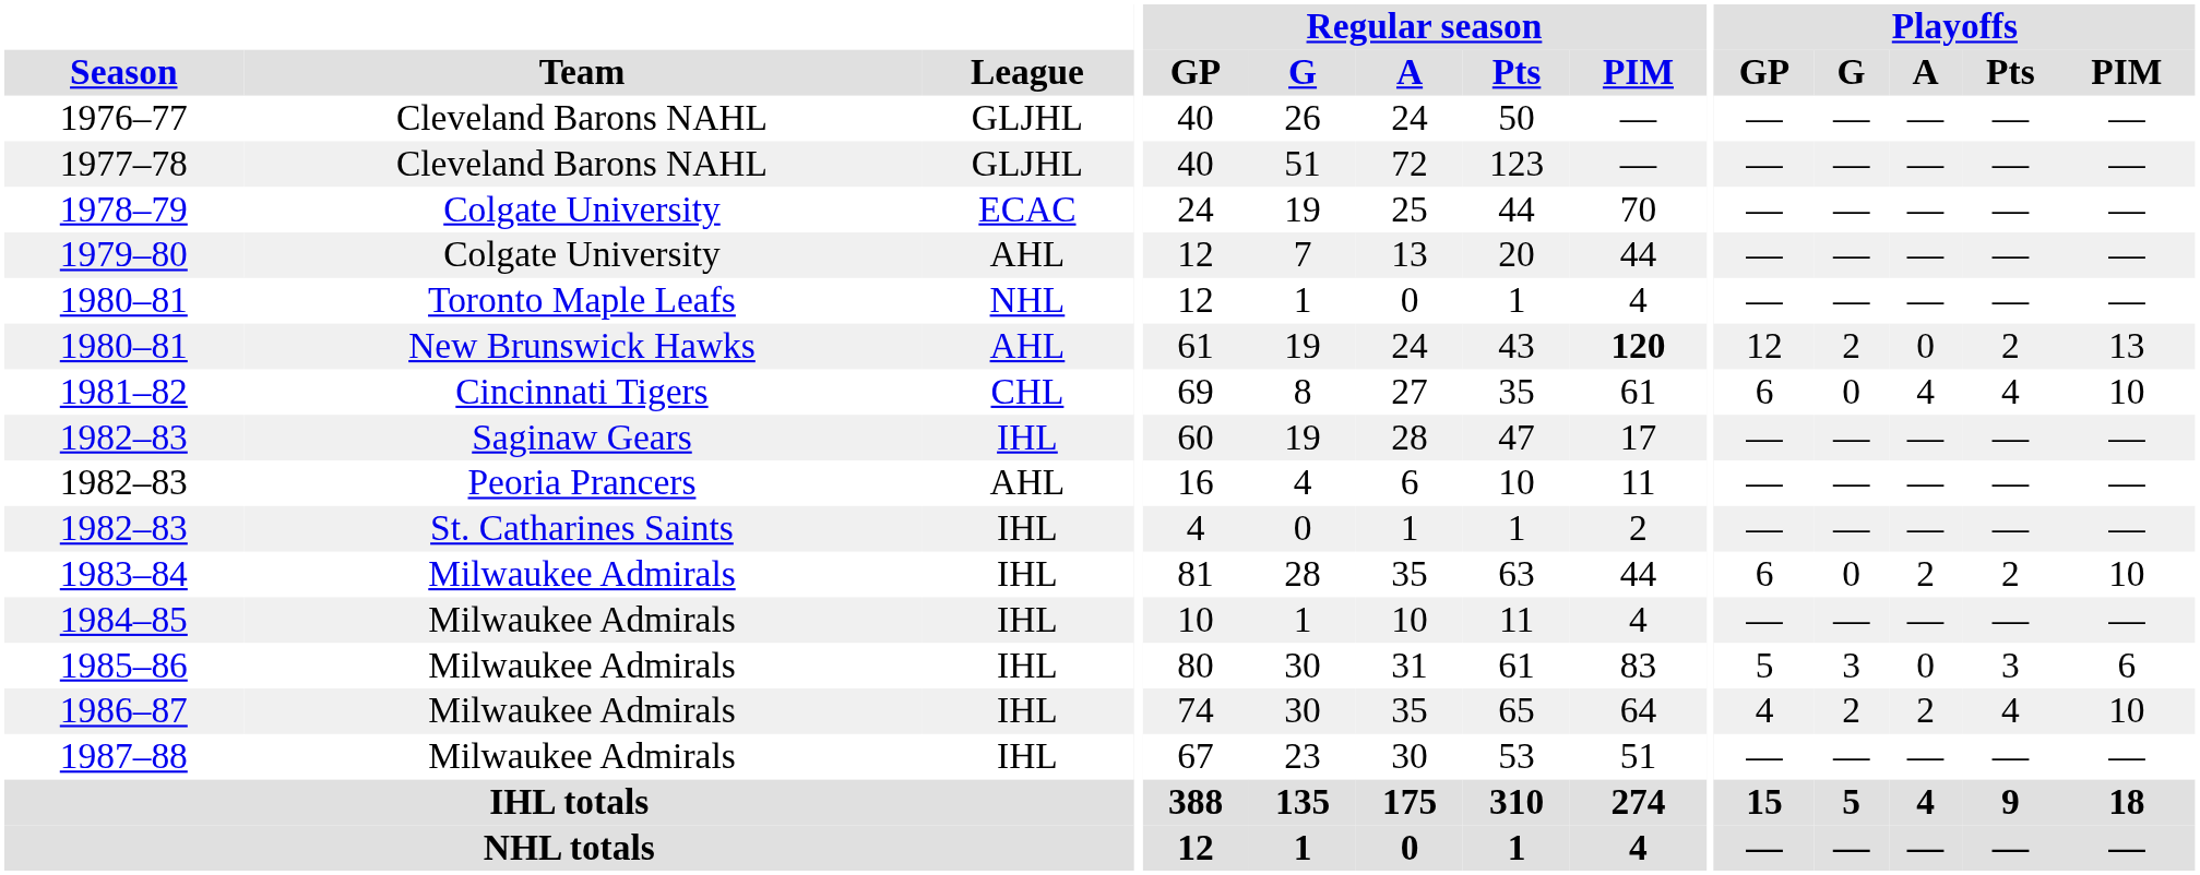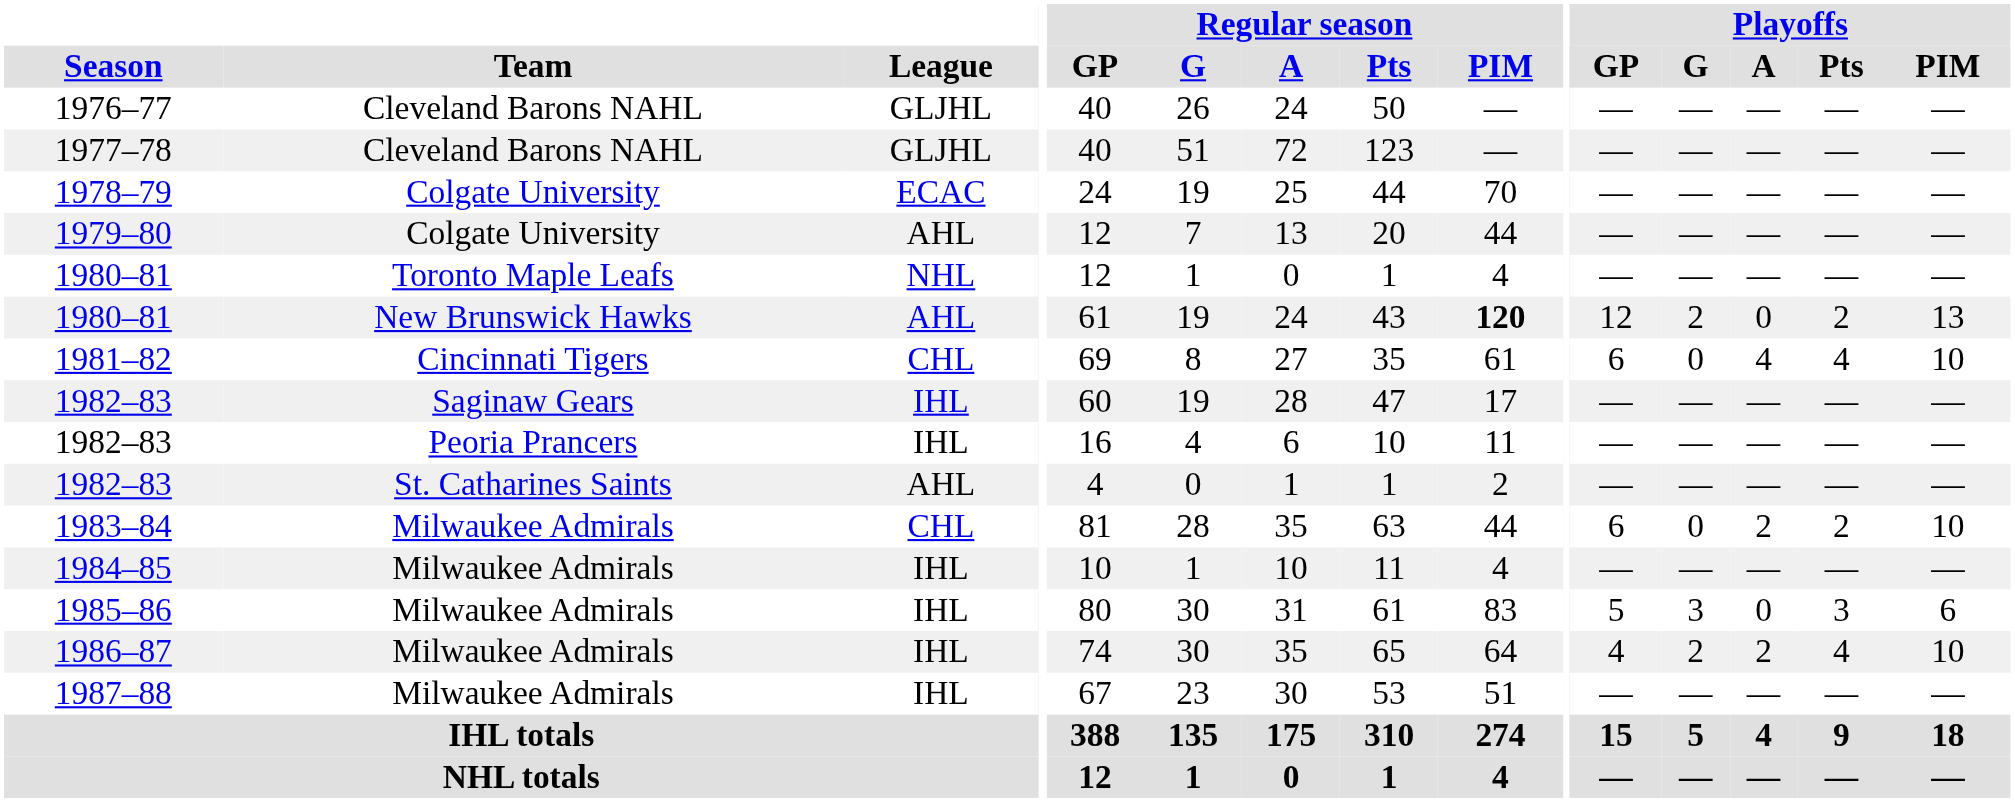1982–83 / Peoria Prancers | League: AHL -> IHL
1982–83 / St. Catharines Saints | League: IHL -> AHL
1983–84 | League: IHL -> CHL
